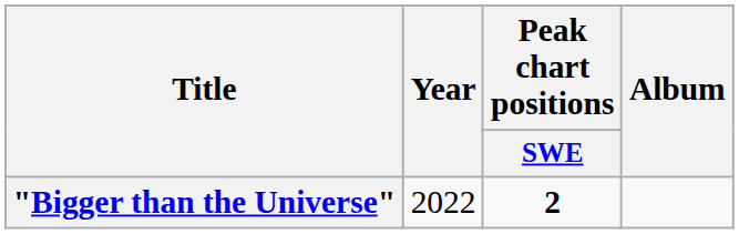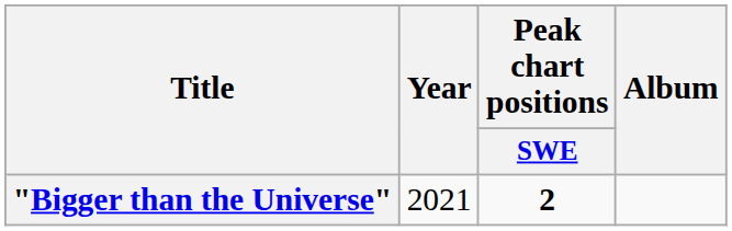"Bigger than the Universe" | Year: 2022 -> 2021
